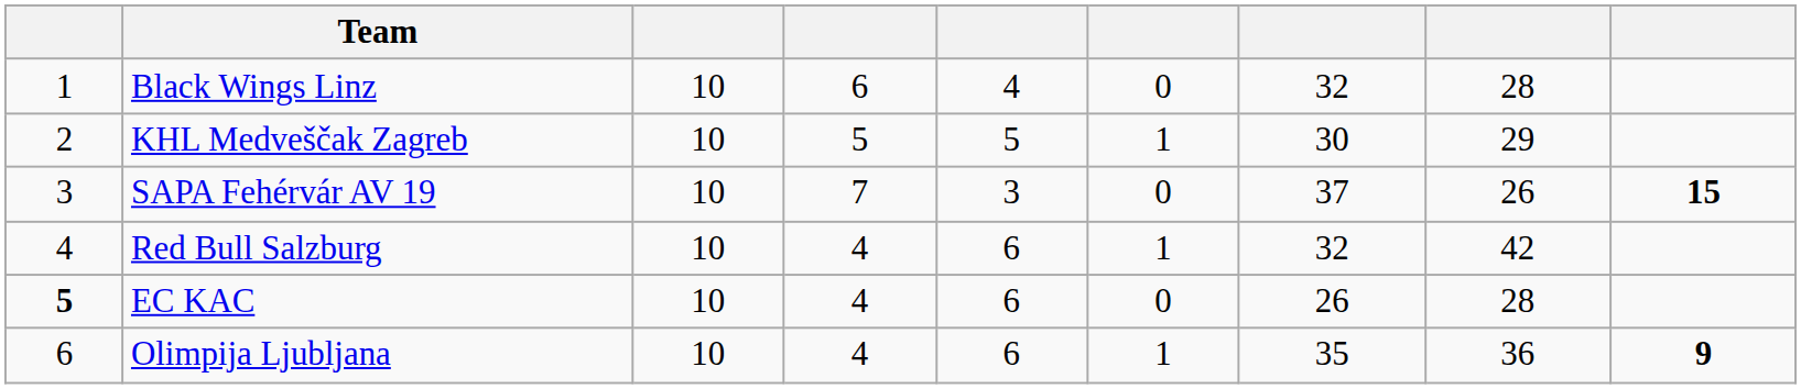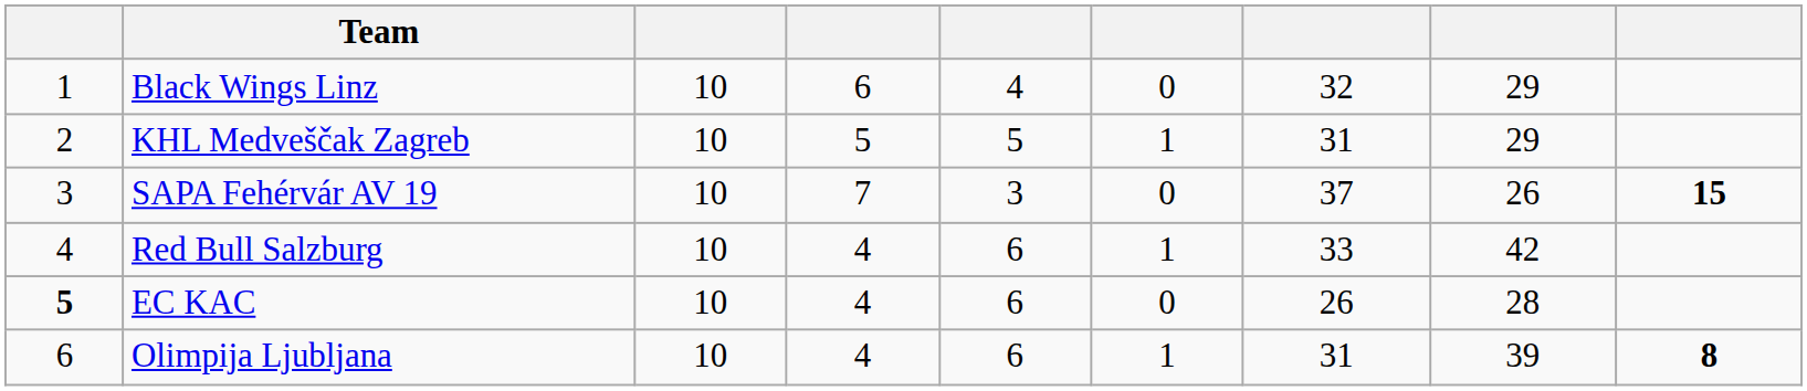Black Wings Linz | column 8: 28 -> 29
KHL Medveščak Zagreb | column 7: 30 -> 31
Red Bull Salzburg | column 7: 32 -> 33
Olimpija Ljubljana | column 7: 35 -> 31
Olimpija Ljubljana | column 8: 36 -> 39
Olimpija Ljubljana | column 9: 9 -> 8
